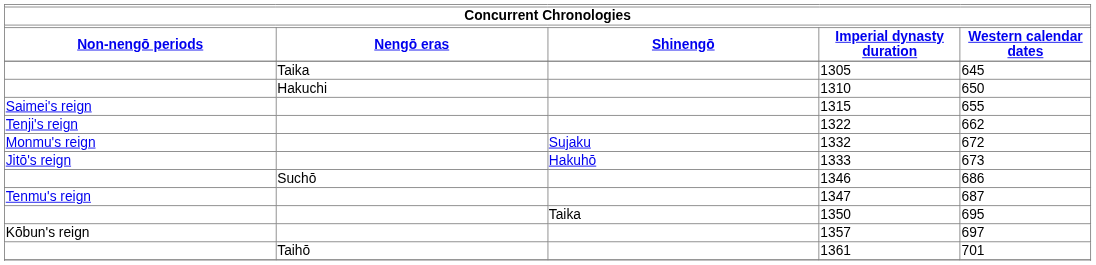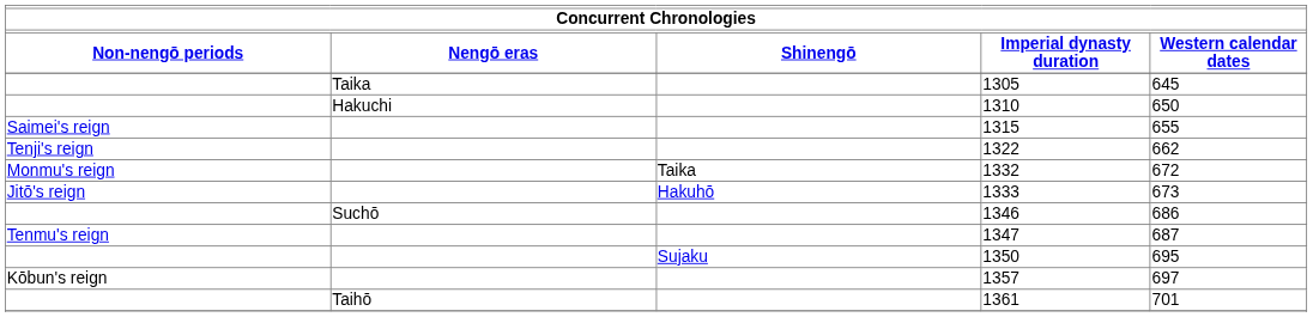1332 | Shinengō: Sujaku -> Taika
1350 | Shinengō: Taika -> Sujaku
